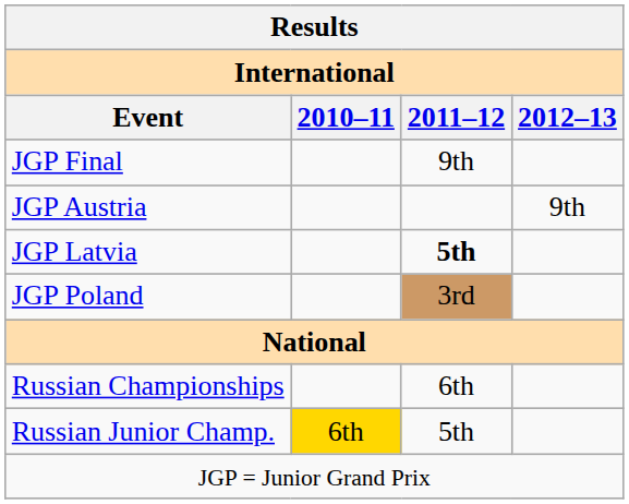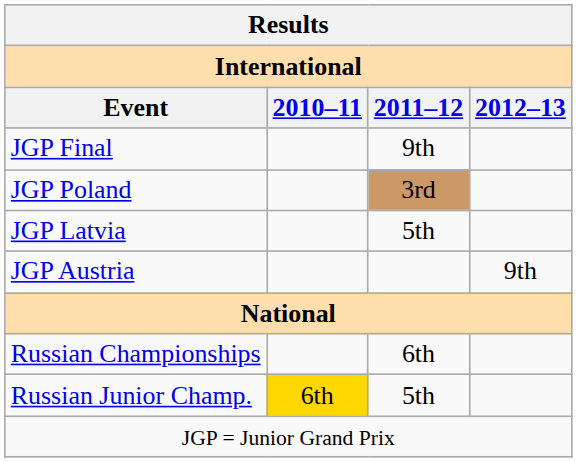rows swapped: JGP Austria <-> JGP Poland
JGP Latvia | 2011–12: bold -> normal
